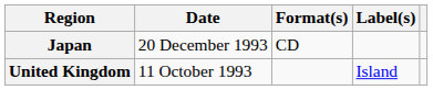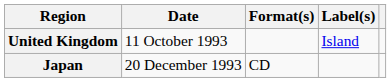rows swapped: United Kingdom <-> Japan
